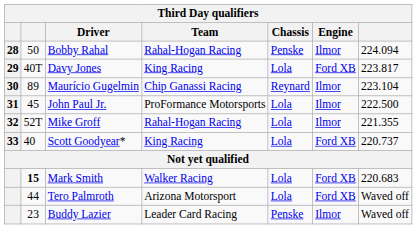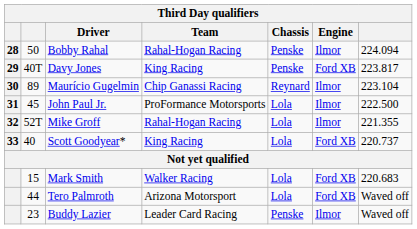Davy Jones | Chassis: Lola -> Penske
Mark Smith | column 2: bold -> normal
